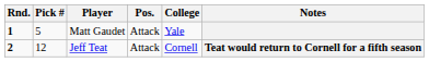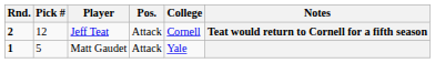rows swapped: Matt Gaudet <-> Jeff Teat
